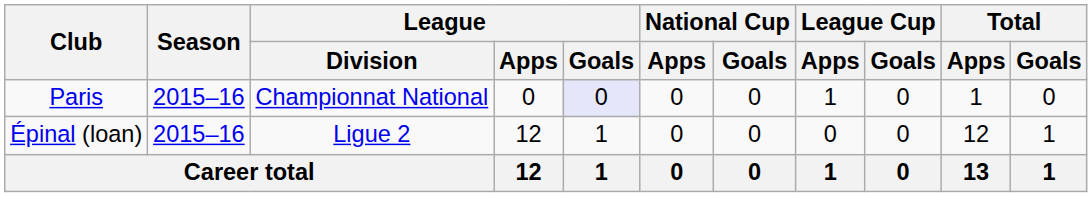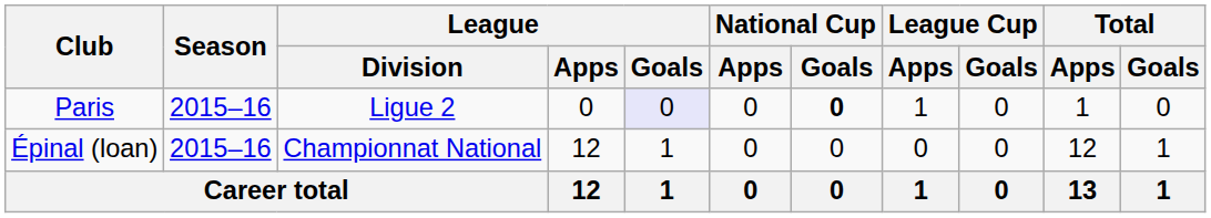Paris | League / Division: Championnat National -> Ligue 2
Paris | National Cup / Goals: normal -> bold
Épinal (loan) | League / Division: Ligue 2 -> Championnat National
